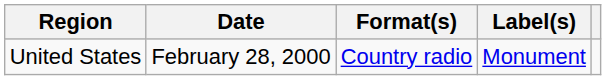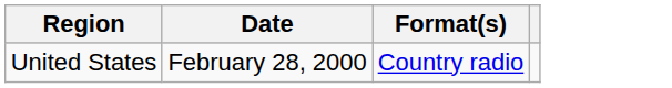- column: Label(s) | Monument
